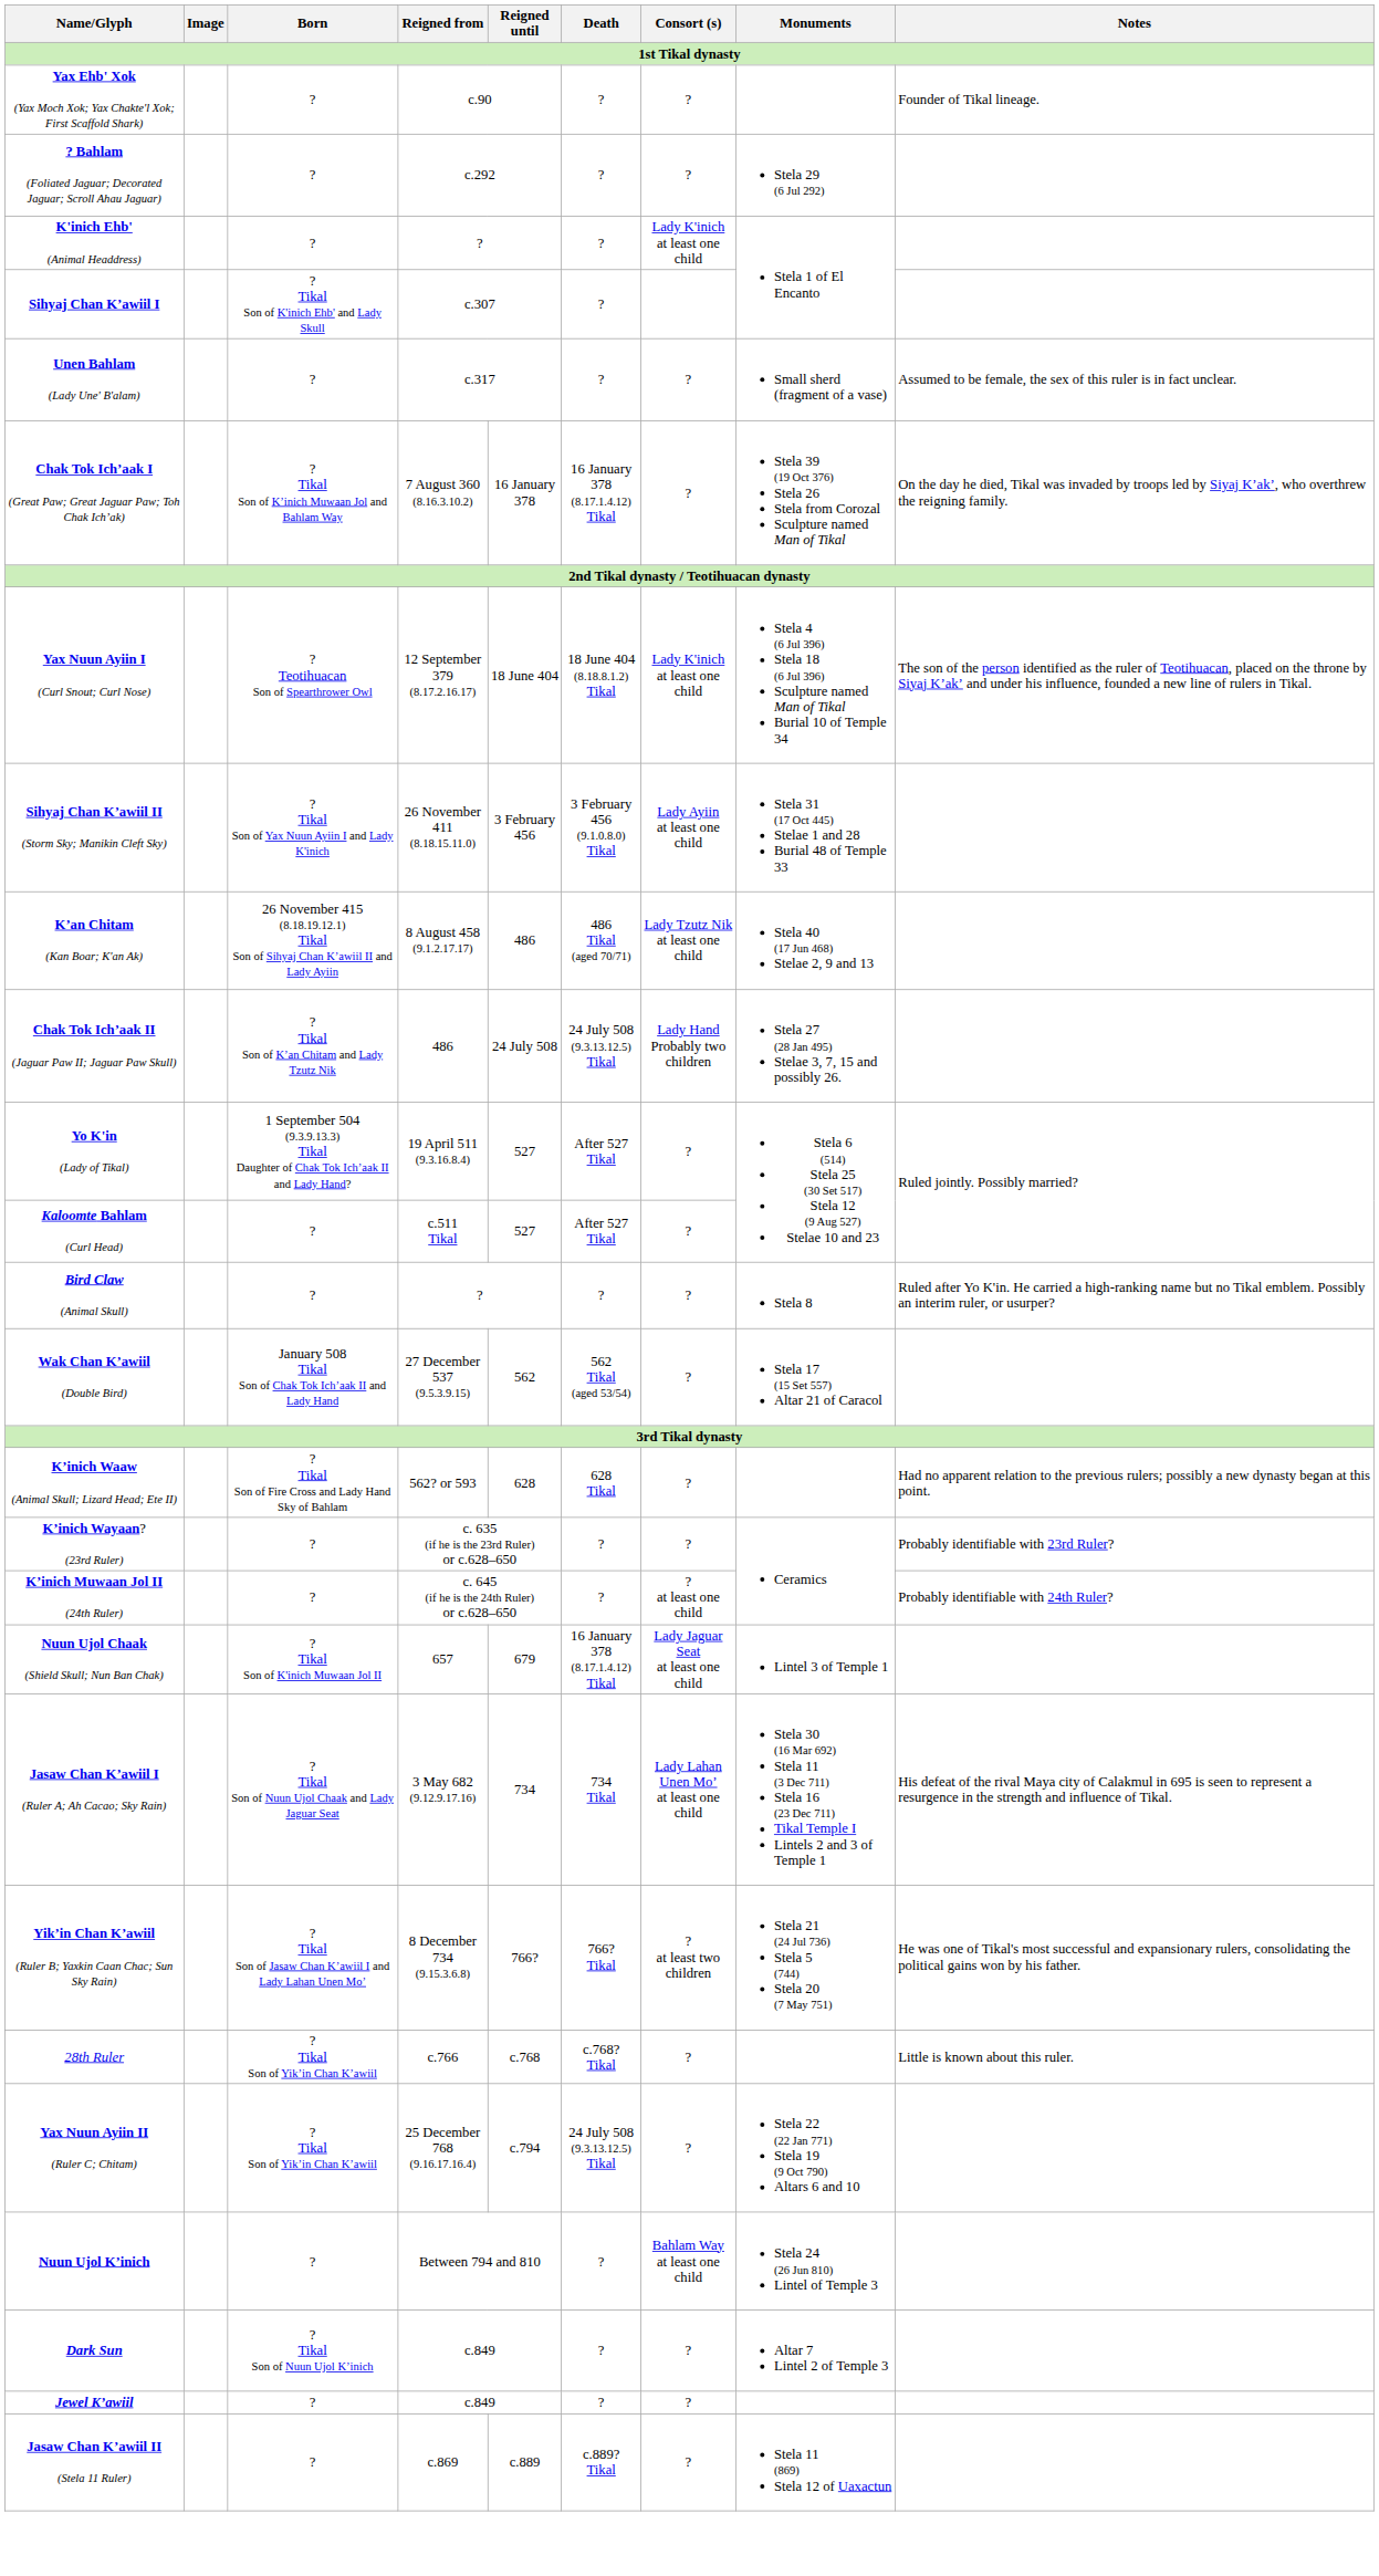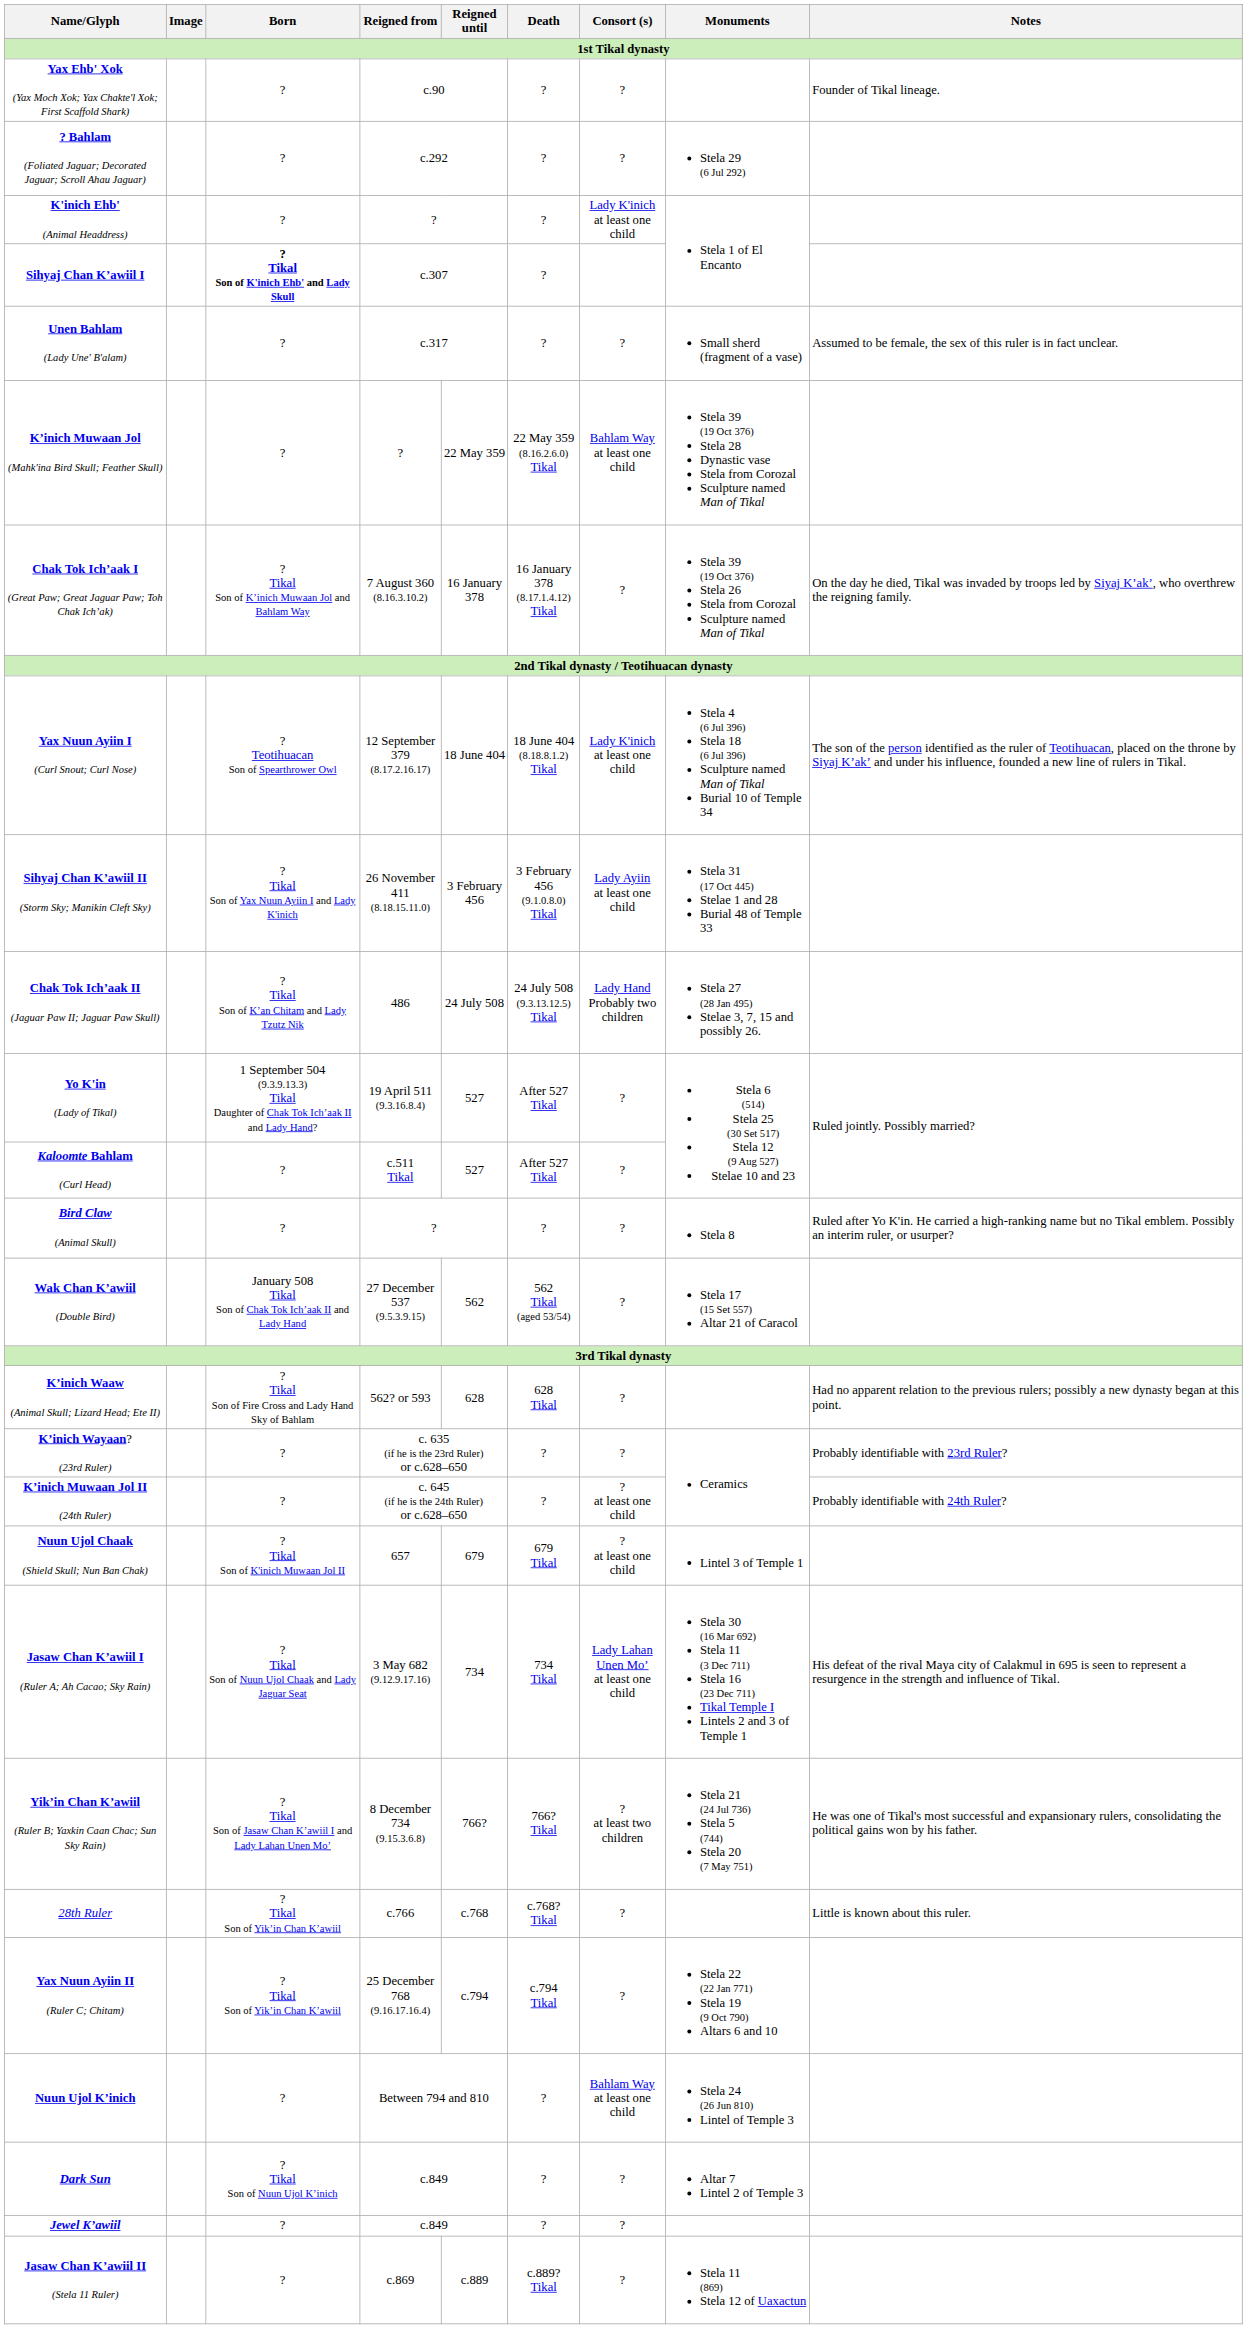Sihyaj Chan Kʼawiil I | Born: normal -> bold
+ row: Kʼinich Muwaan Jol (Mahk'ina Bird Skull; Feather Skull) | ? | ? | 22 May 359 | 22 May 359 (8.16.2.6.0) Tikal | Bahlam Way at least one child | Stela 39 (19 Oct 376) Stela 28 Dynastic vase Stela from Corozal Sculpture named Man of Tikal
- row: Kʼan Chitam (Kan Boar; K'an Ak) | 26 November 415 (8.18.19.12.1) Tikal Son of Sihyaj Chan Kʼawiil II and Lady Ayiin | 8 August 458 (9.1.2.17.17) | 486 | 486 Tikal (aged 70/71) | Lady Tzutz Nik at least one child | Stela 40 (17 Jun 468) Stelae 2, 9 and 13
Nuun Ujol Chaak (Shield Skull; Nun Ban Chak) | Death: 16 January 378 (8.17.1.4.12) Tikal -> 679 Tikal
Nuun Ujol Chaak (Shield Skull; Nun Ban Chak) | Consort (s): Lady Jaguar Seat at least one child -> ? at least one child
Yax Nuun Ayiin II (Ruler C; Chitam) | Death: 24 July 508 (9.3.13.12.5) Tikal -> c.794 Tikal
